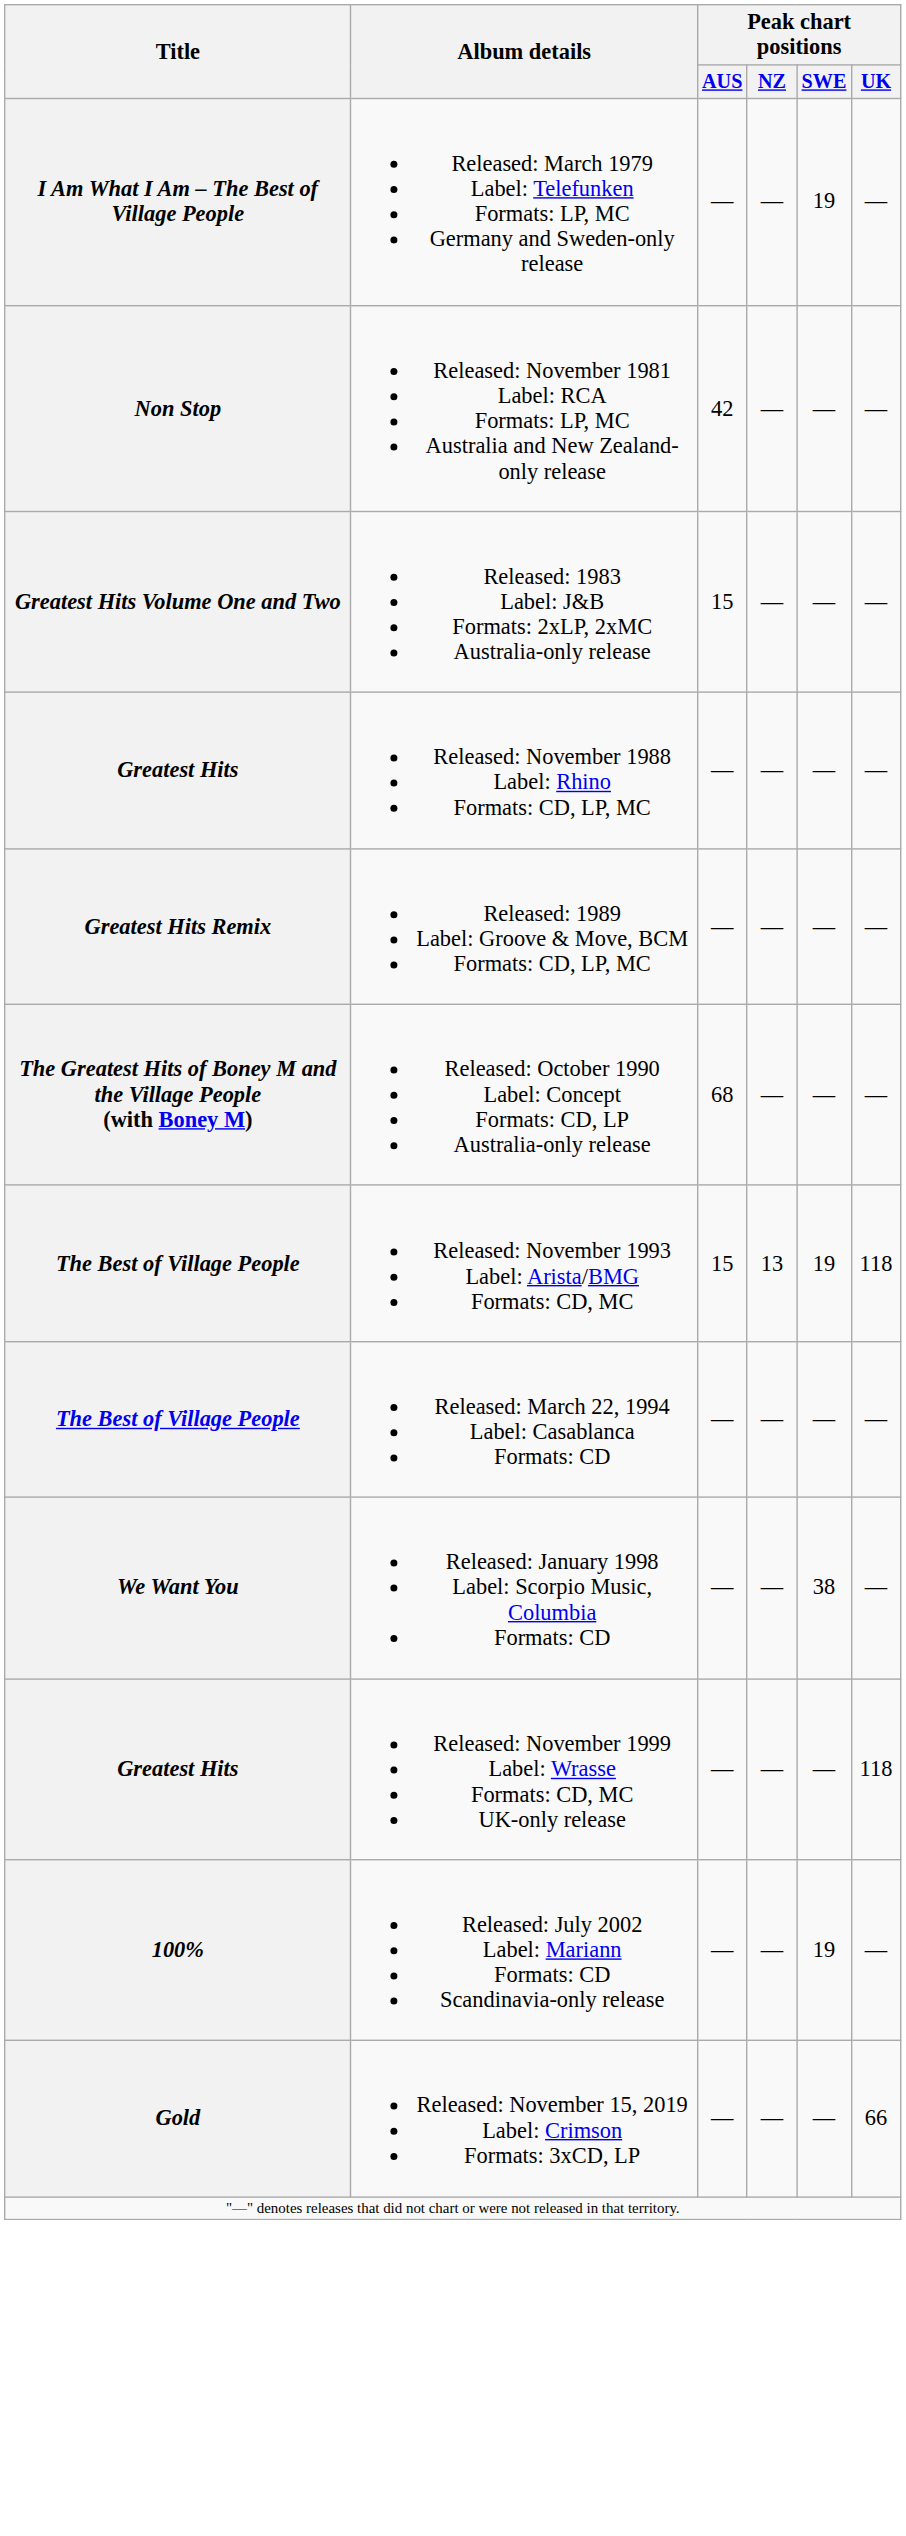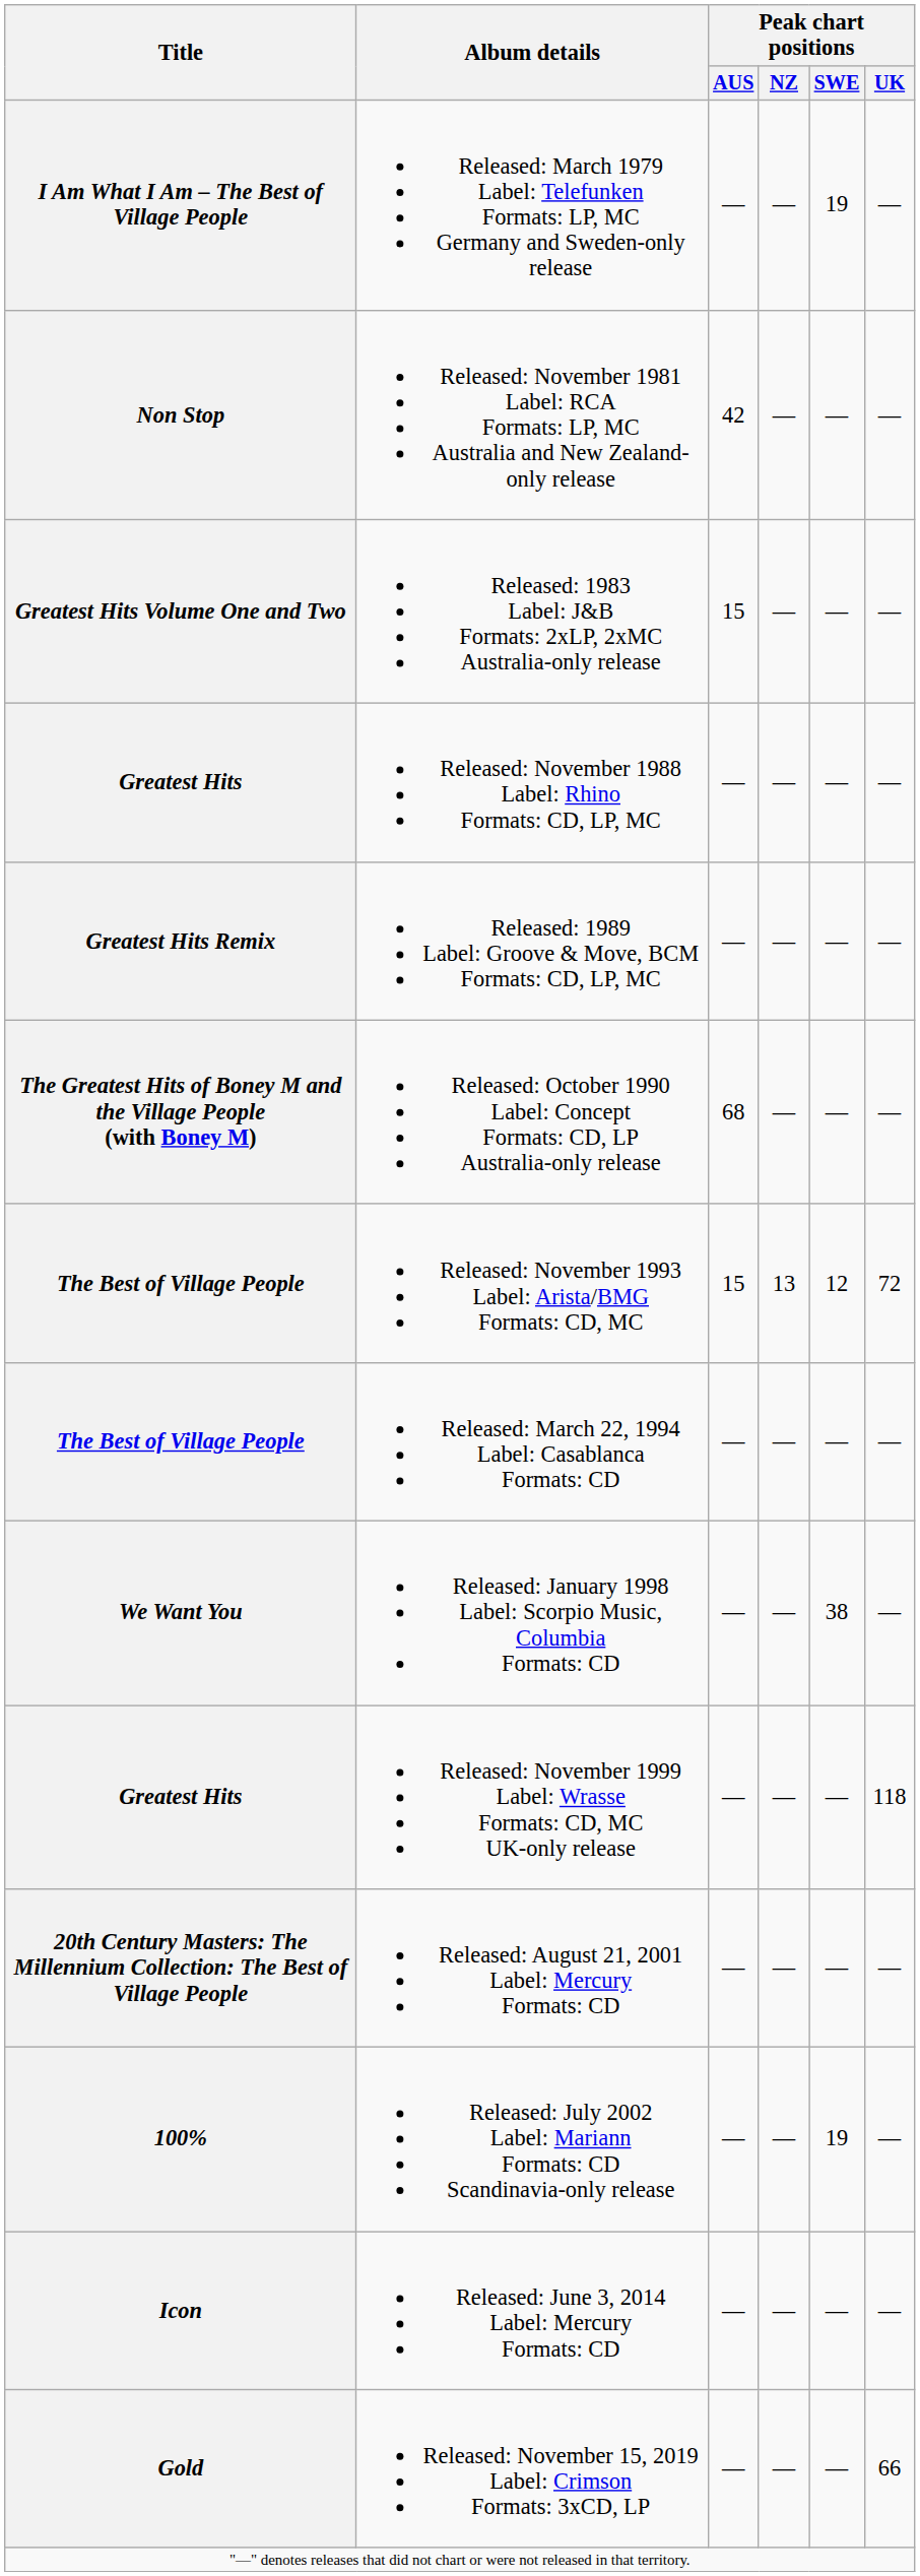Released: November 1993 Label: Arista/BMG Formats: CD, MC | Peak chart positions / SWE: 19 -> 12
Released: November 1993 Label: Arista/BMG Formats: CD, MC | Peak chart positions / UK: 118 -> 72
+ row: 20th Century Masters: The Millennium Collection: The Best of Village People | Released: August 21, 2001 Label: Mercury Formats: CD | — | — | — | —
+ row: Icon | Released: June 3, 2014 Label: Mercury Formats: CD | — | — | — | —
